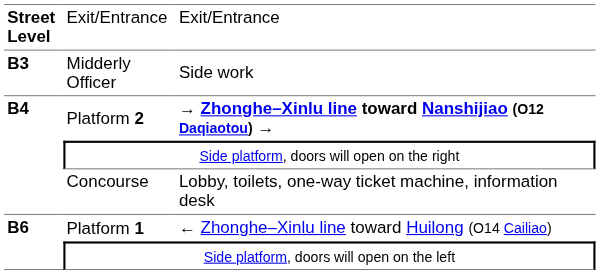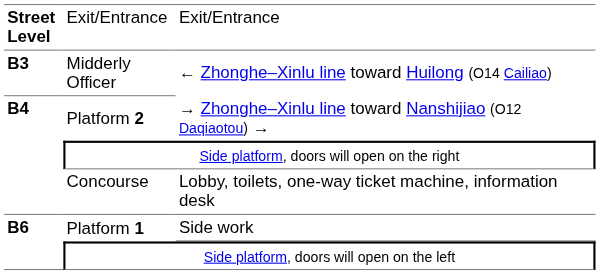Midderly Officer | column 3: Side work -> ← Zhonghe–Xinlu line toward Huilong (O14 Cailiao)
Platform 2 | column 3: bold -> normal
Platform 1 | column 3: ← Zhonghe–Xinlu line toward Huilong (O14 Cailiao) -> Side work
